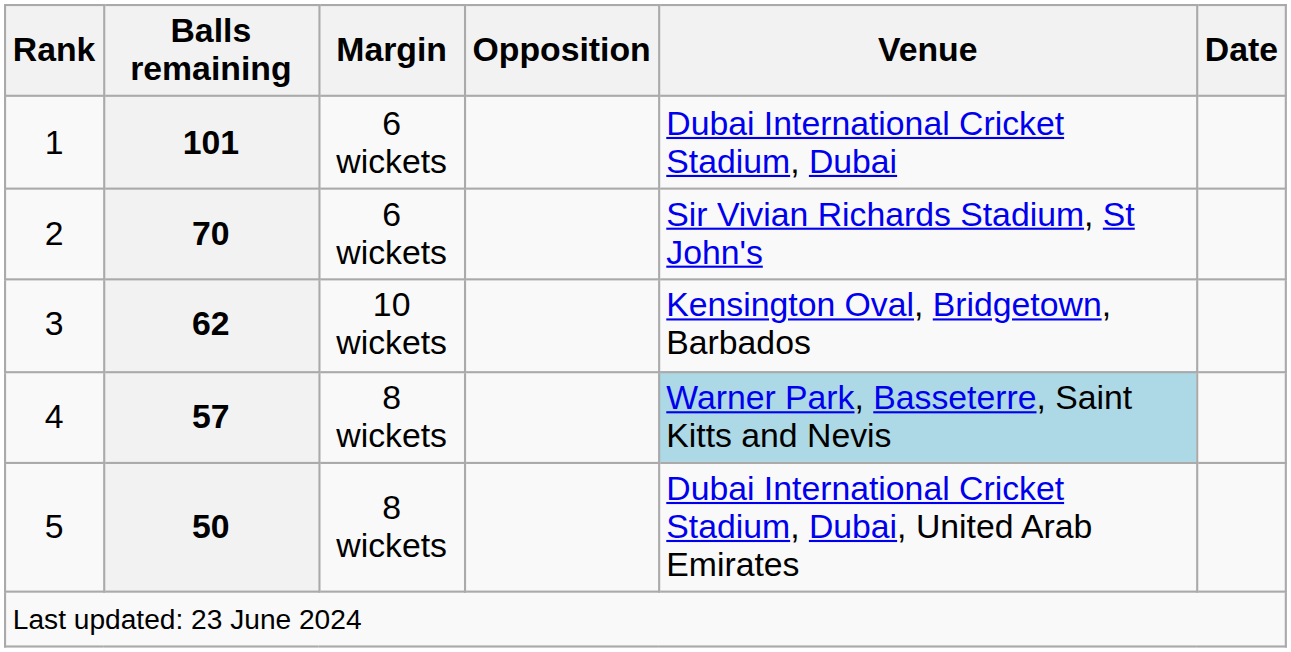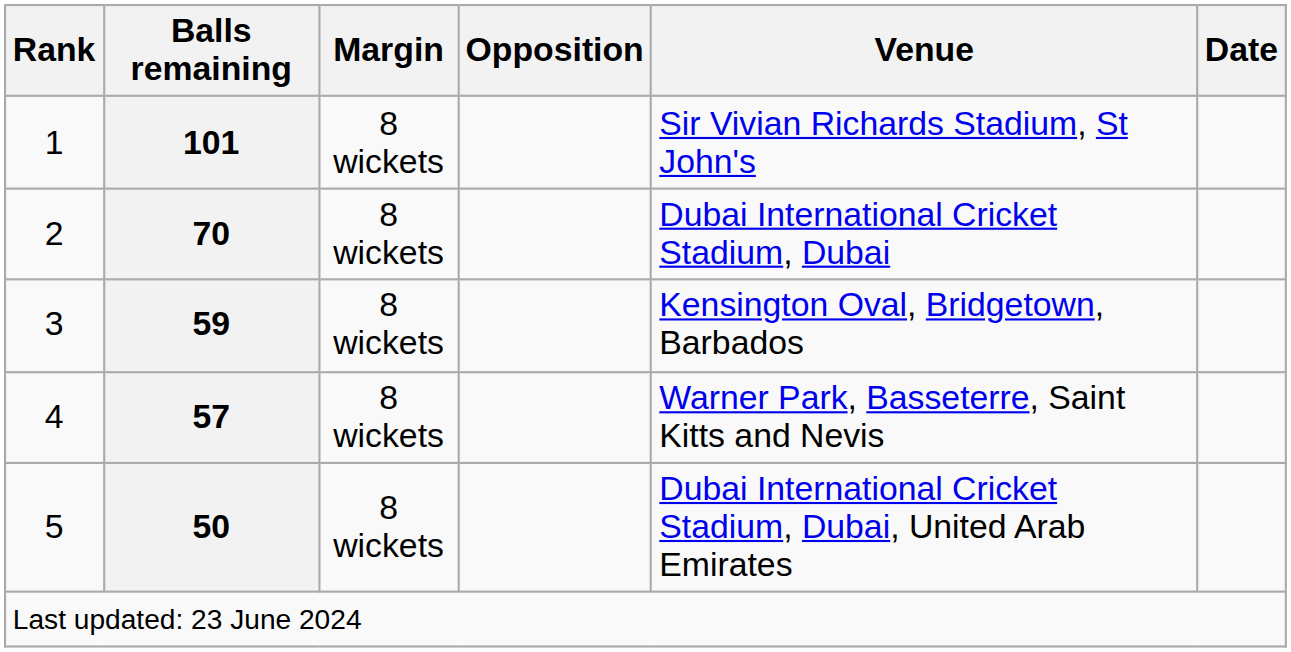1 | Margin: 6 wickets -> 8 wickets
1 | Venue: Dubai International Cricket Stadium, Dubai -> Sir Vivian Richards Stadium, St John's
2 | Margin: 6 wickets -> 8 wickets
2 | Venue: Sir Vivian Richards Stadium, St John's -> Dubai International Cricket Stadium, Dubai
3 | Balls remaining: 62 -> 59
3 | Margin: 10 wickets -> 8 wickets
4 | Venue: lightblue background -> no background
